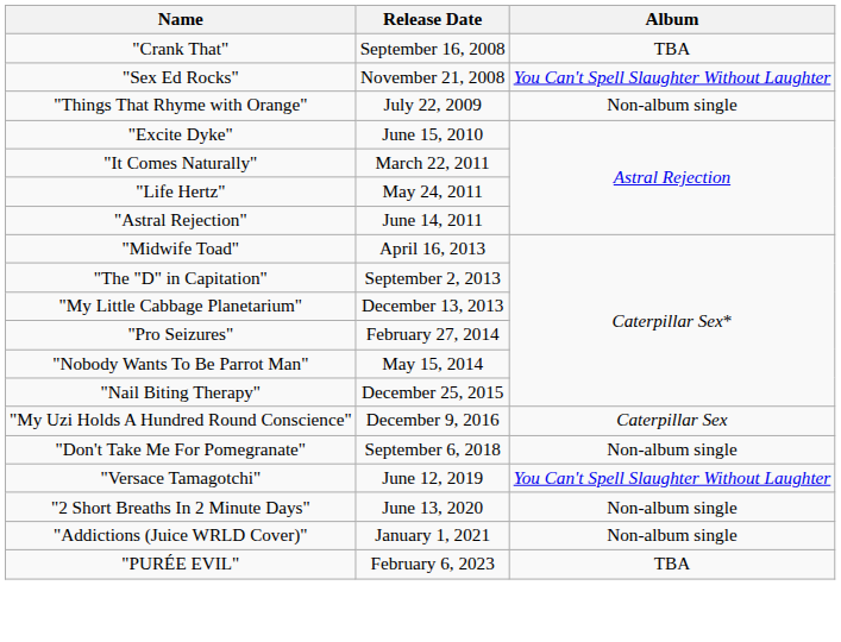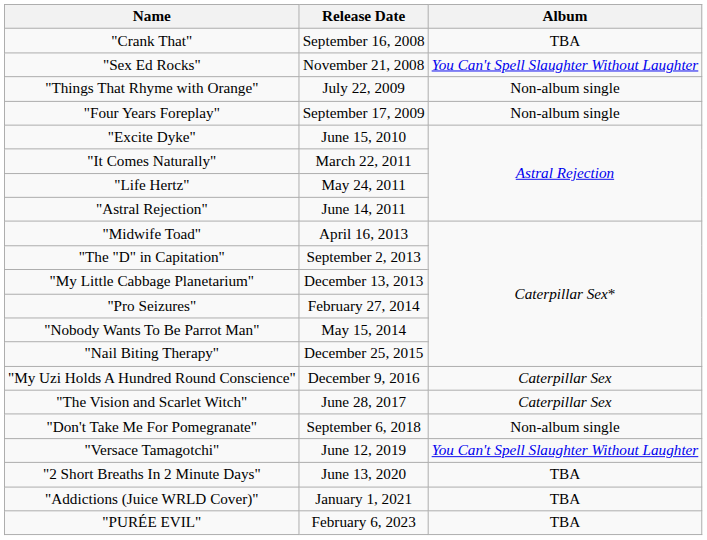+ row: "Four Years Foreplay" | September 17, 2009 | Non-album single
+ row: "The Vision and Scarlet Witch" | June 28, 2017 | Caterpillar Sex
"2 Short Breaths In 2 Minute Days" | Album: Non-album single -> TBA
"Addictions (Juice WRLD Cover)" | Album: Non-album single -> TBA
